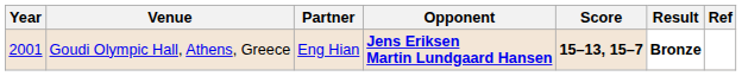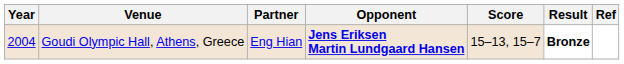Goudi Olympic Hall, Athens, Greece | Year: 2001 -> 2004
Goudi Olympic Hall, Athens, Greece | Score: bold -> normal
